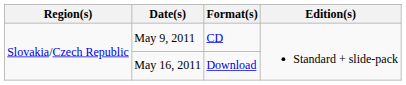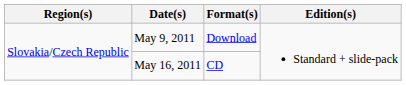May 9, 2011 | Format(s): CD -> Download
May 16, 2011 | Format(s): Download -> CD
